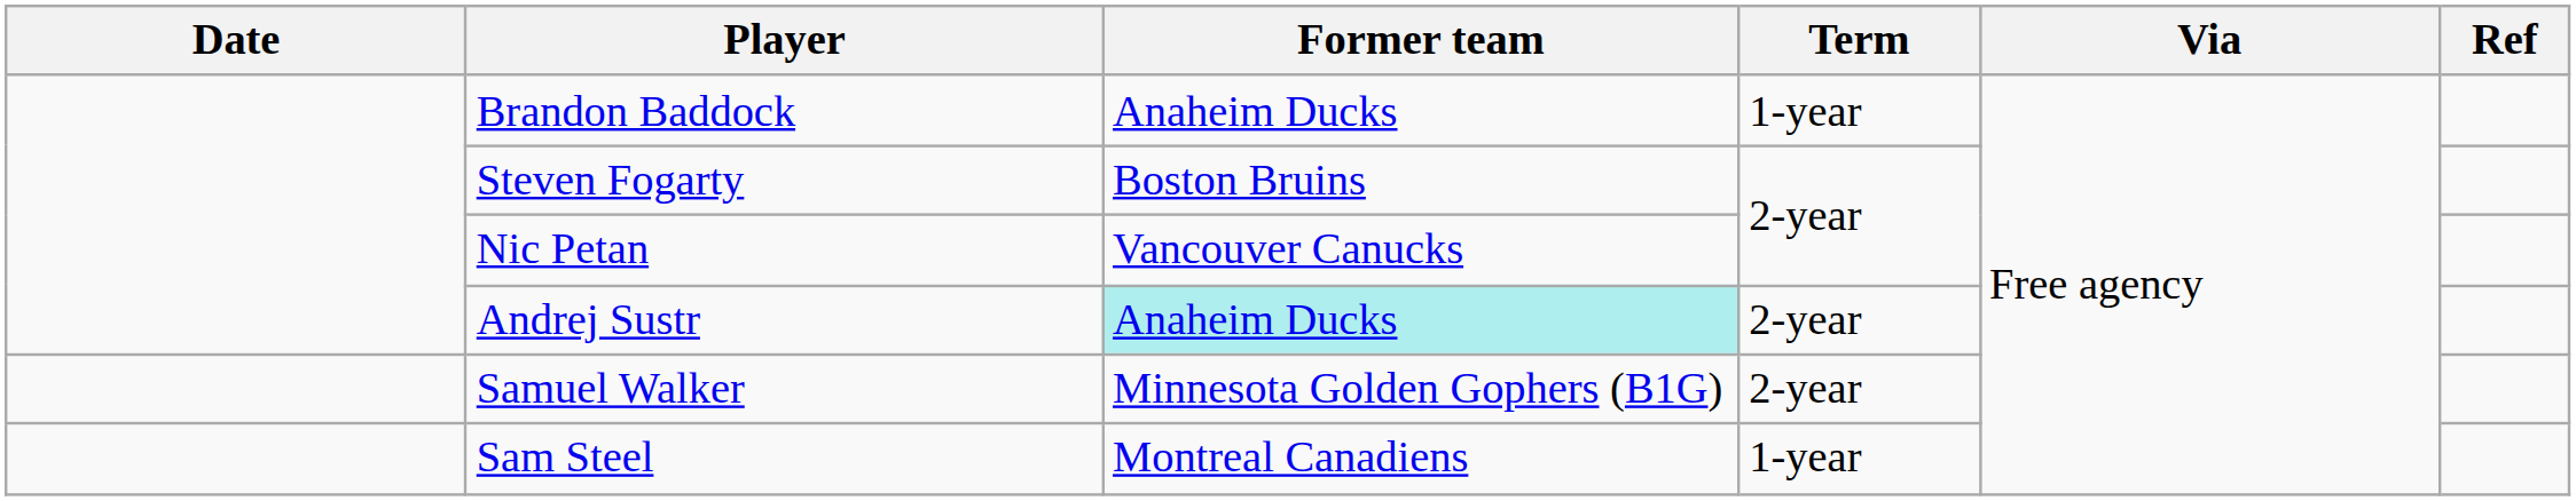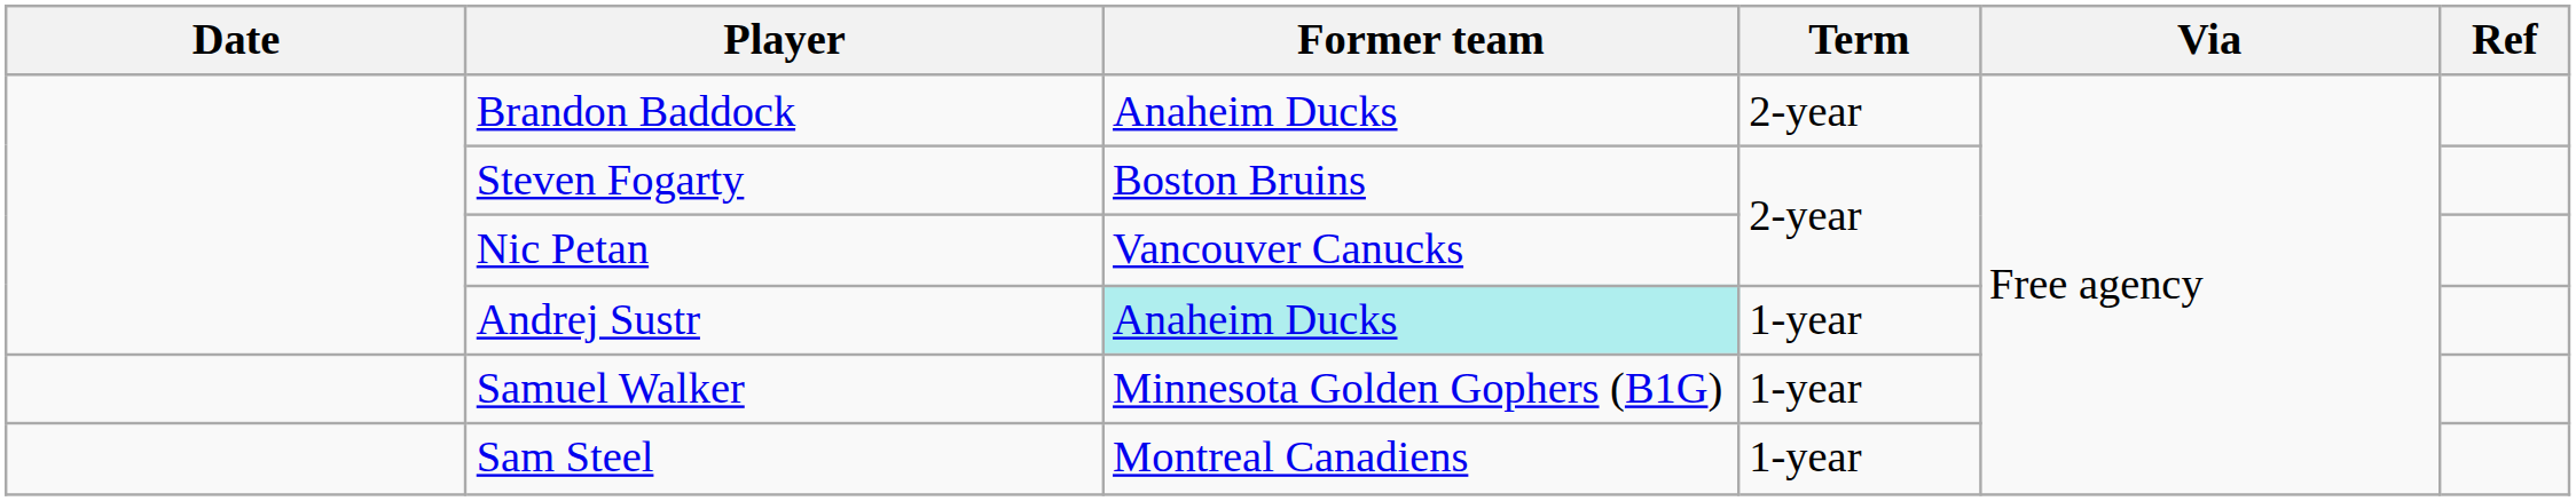Brandon Baddock | Term: 1-year -> 2-year
Andrej Sustr | Term: 2-year -> 1-year
Samuel Walker | Term: 2-year -> 1-year
